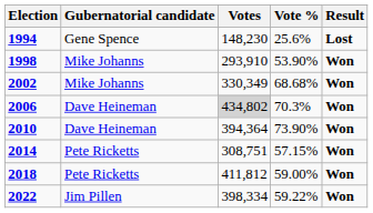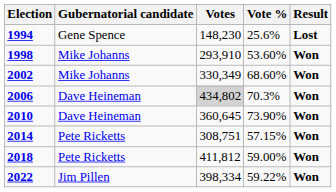1998 | Vote %: 53.90% -> 53.60%
2002 | Vote %: 68.68% -> 68.60%
2010 | Votes: 394,364 -> 360,645
